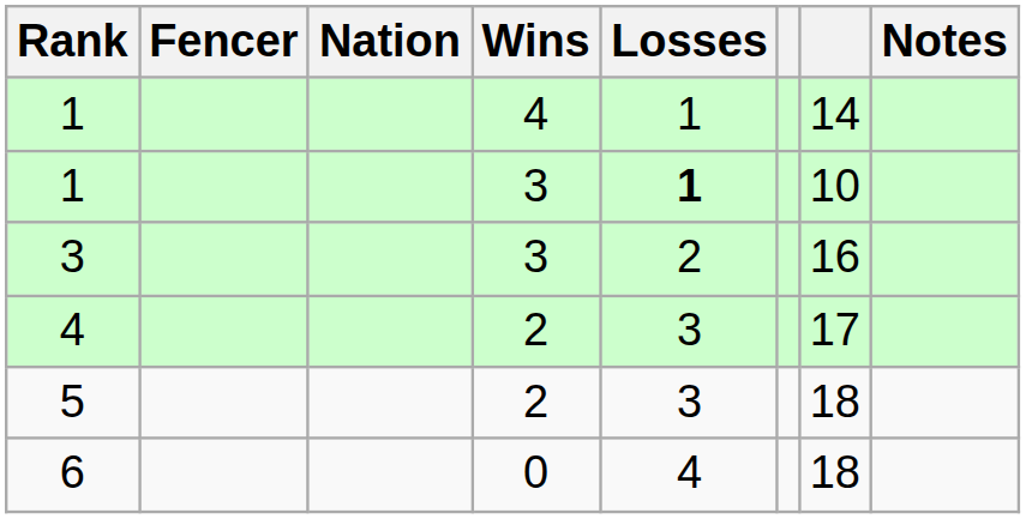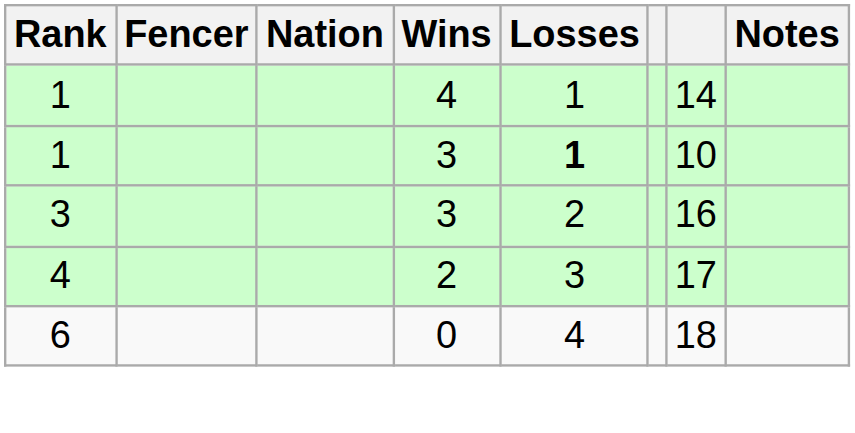- row: 5 | 2 | 3 | 18
